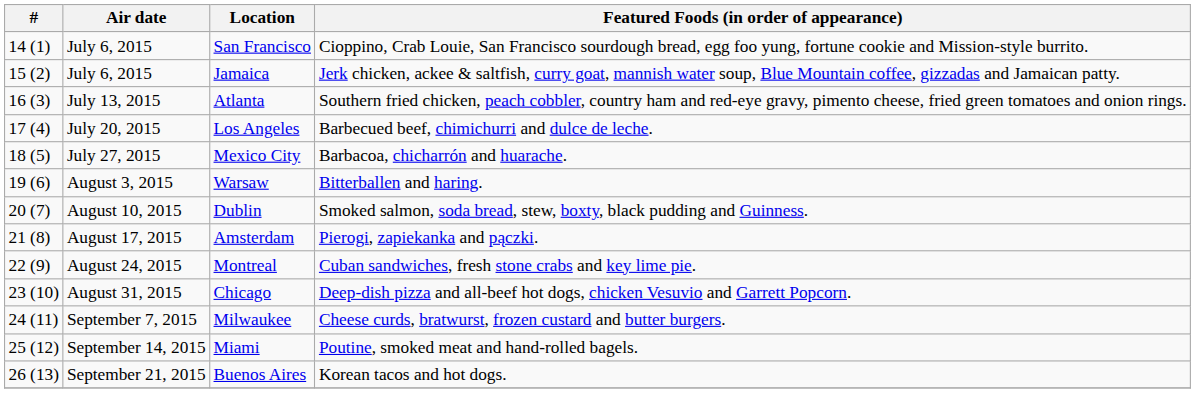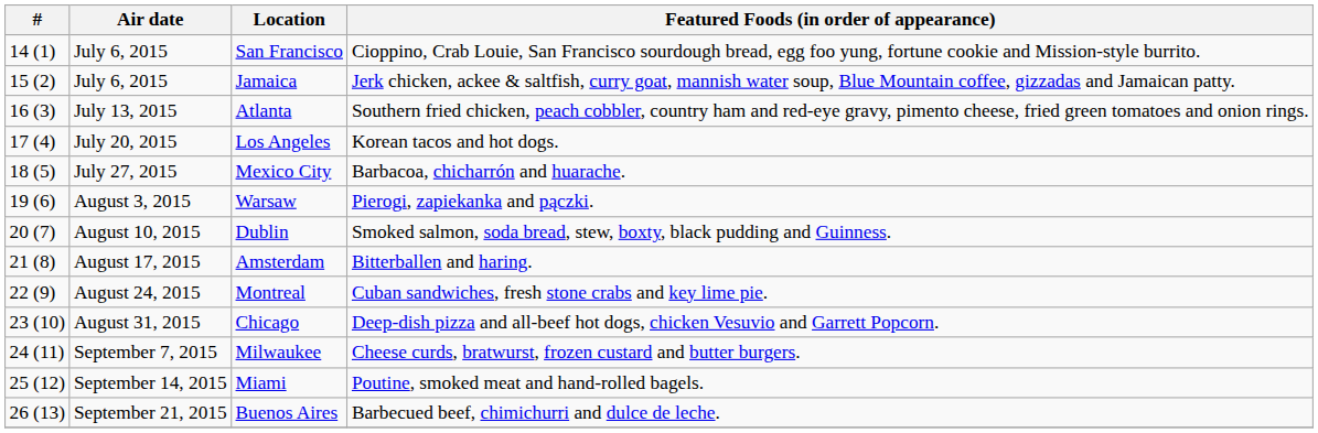Los Angeles | Featured Foods (in order of appearance): Barbecued beef, chimichurri and dulce de leche. -> Korean tacos and hot dogs.
Warsaw | Featured Foods (in order of appearance): Bitterballen and haring. -> Pierogi, zapiekanka and pączki.
Amsterdam | Featured Foods (in order of appearance): Pierogi, zapiekanka and pączki. -> Bitterballen and haring.
Buenos Aires | Featured Foods (in order of appearance): Korean tacos and hot dogs. -> Barbecued beef, chimichurri and dulce de leche.
